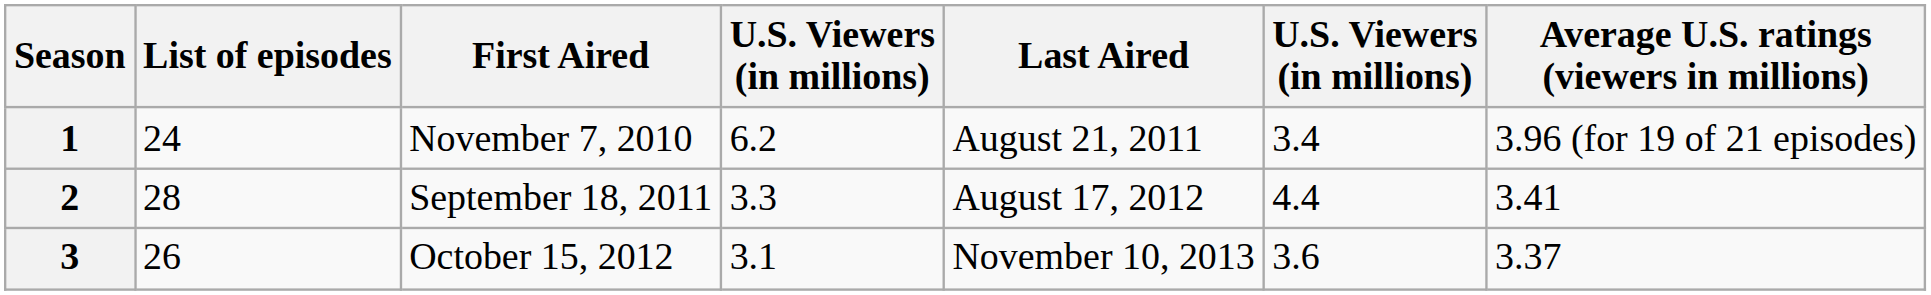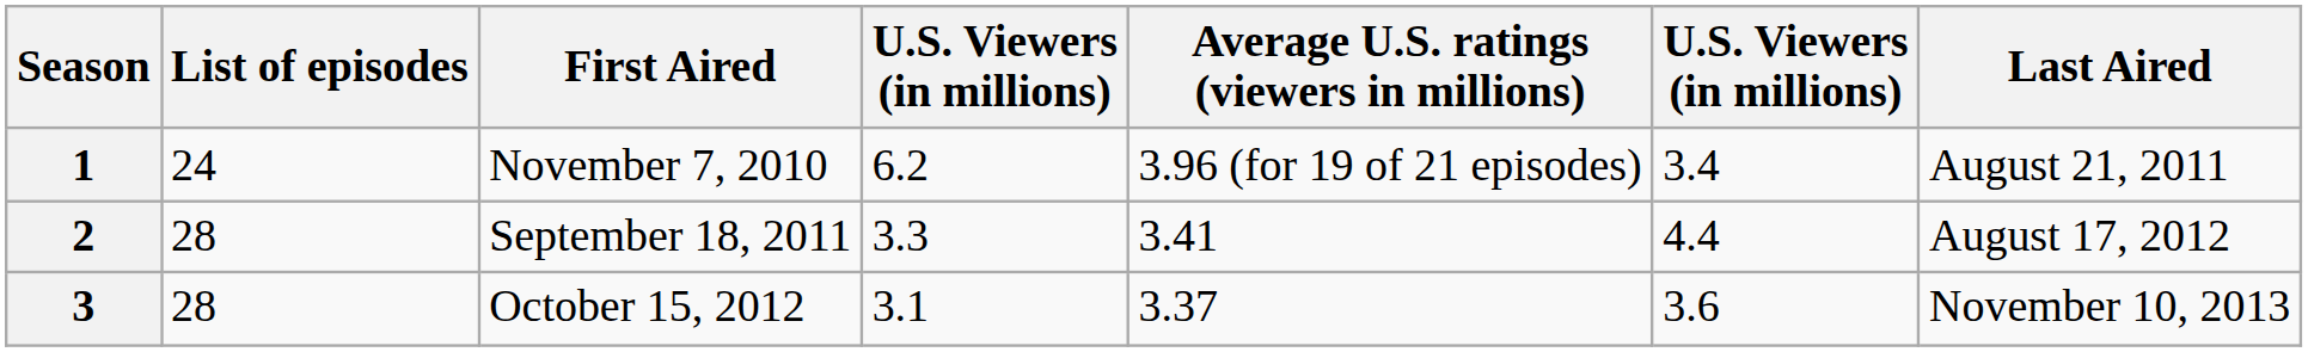columns swapped: Last Aired <-> Average U.S. ratings (viewers in millions)
3 | List of episodes: 26 -> 28
